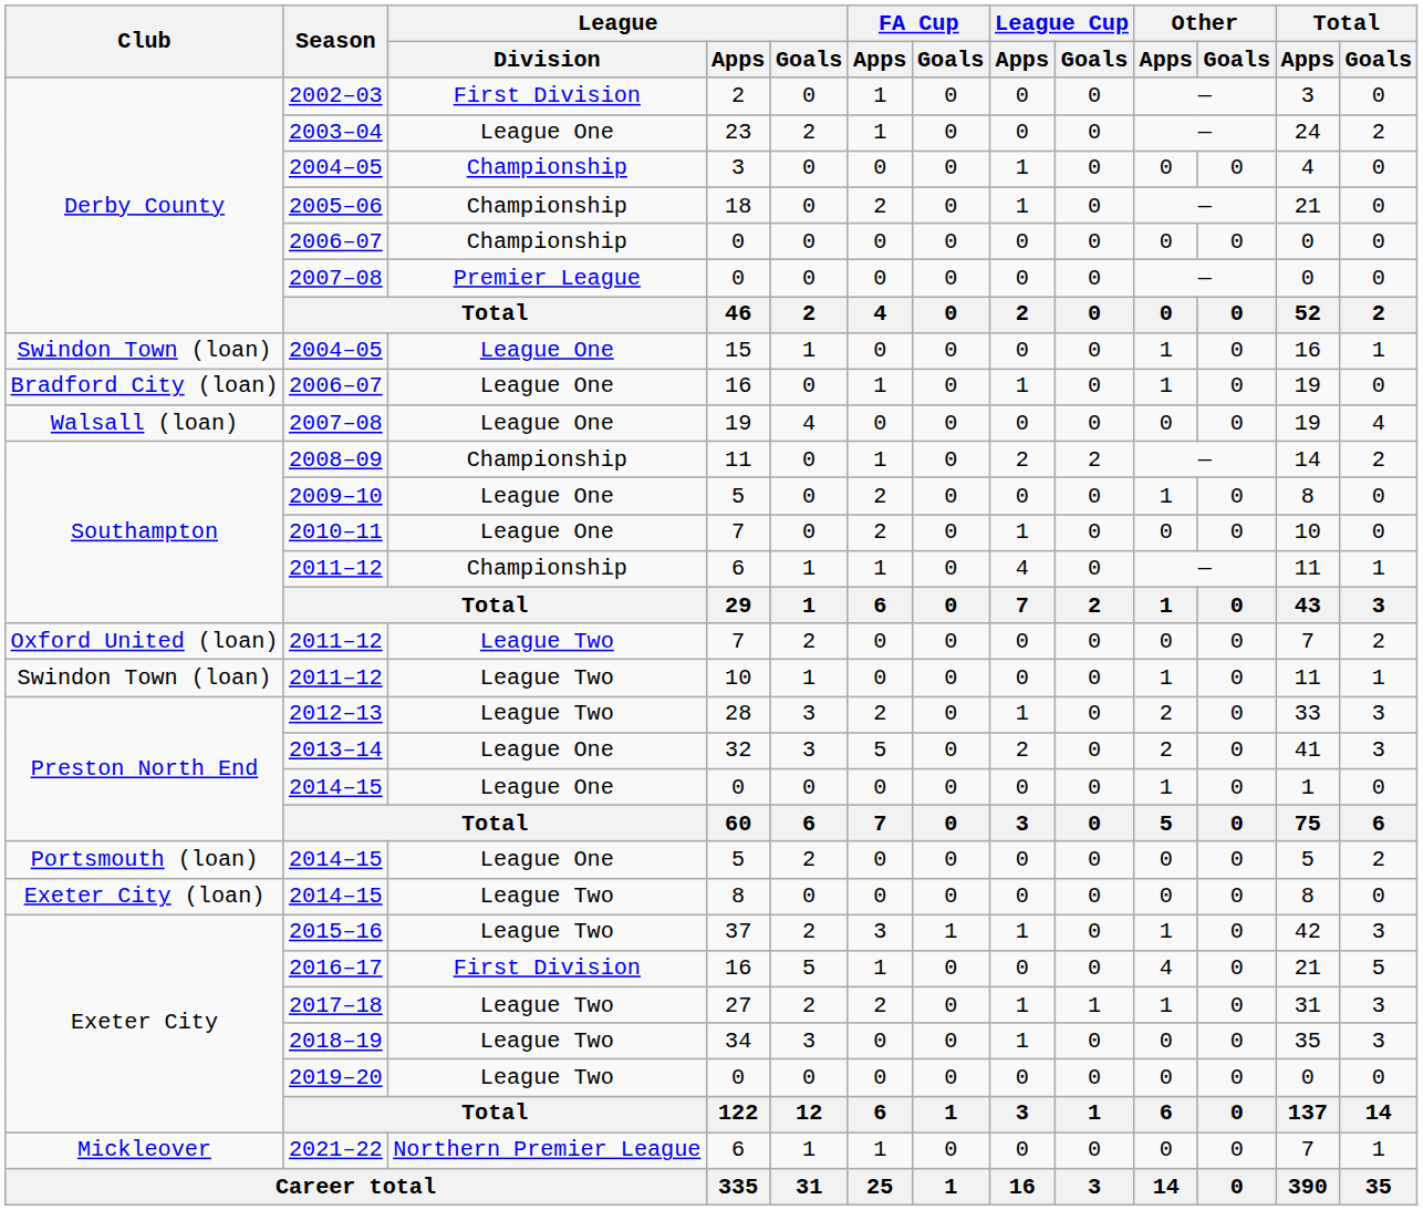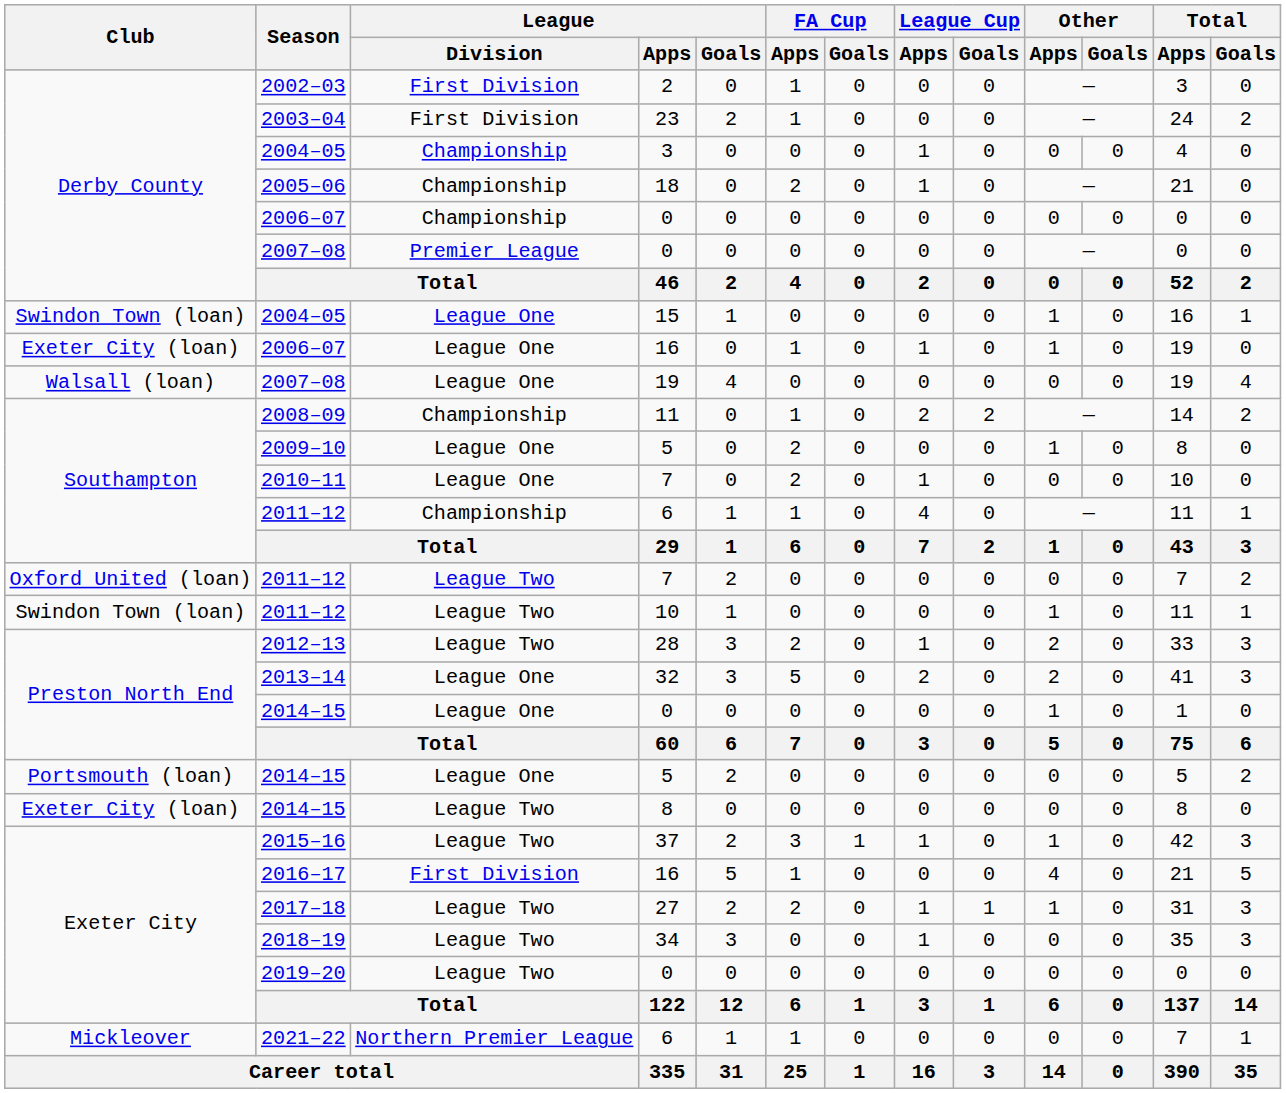2003–04 | League / Division: League One -> First Division
2006–07 / 16 | Club: Bradford City (loan) -> Exeter City (loan)
